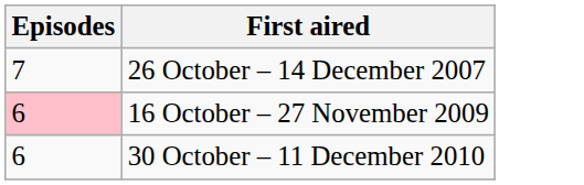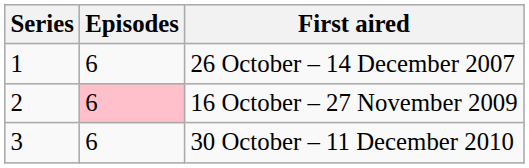+ column: Series | 1 | 2 | 3
26 October – 14 December 2007 | Episodes: 7 -> 6
